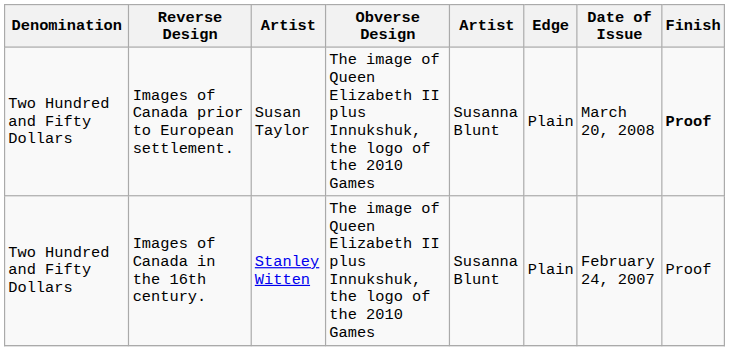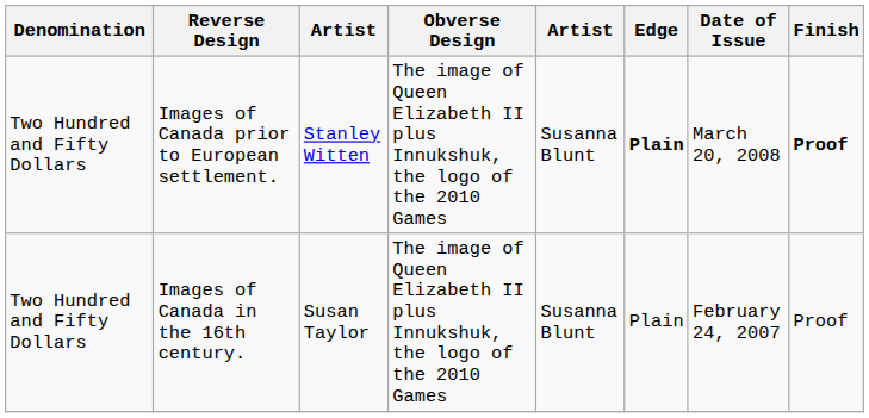Images of Canada prior to European settlement. | column 3: Susan Taylor -> Stanley Witten
Images of Canada prior to European settlement. | Edge: normal -> bold
Images of Canada in the 16th century. | column 3: Stanley Witten -> Susan Taylor
